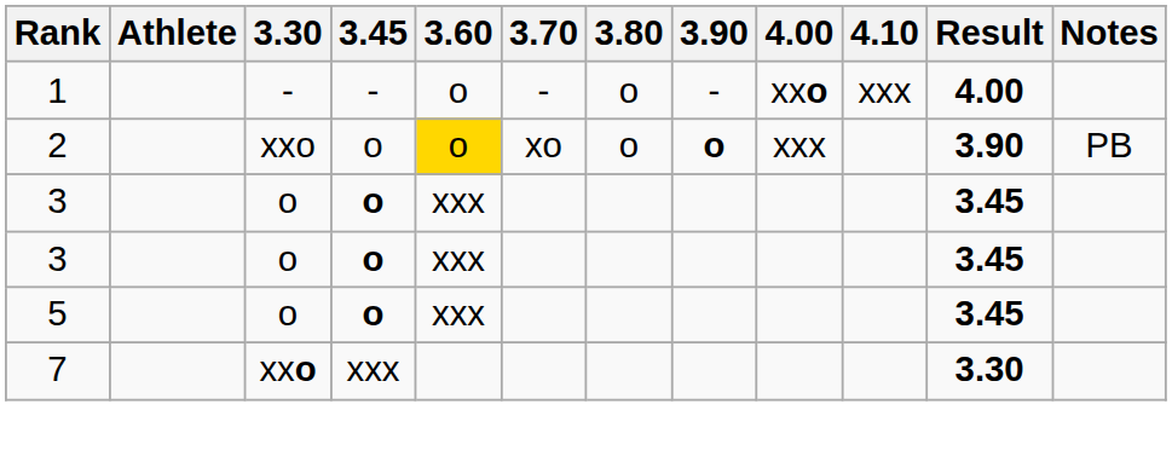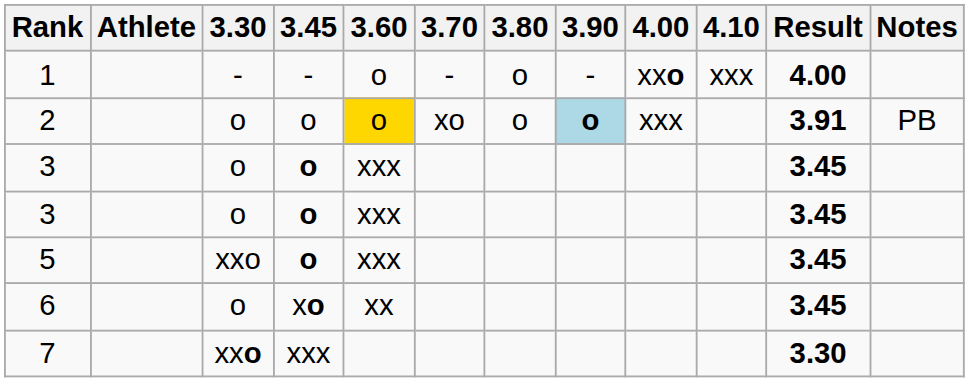2 | 3.30: xxo -> o
2 | 3.90: no background -> lightblue background
2 | Result: 3.90 -> 3.91
5 | 3.30: o -> xxo
+ row: 6 | o | xo | xx | 3.45
